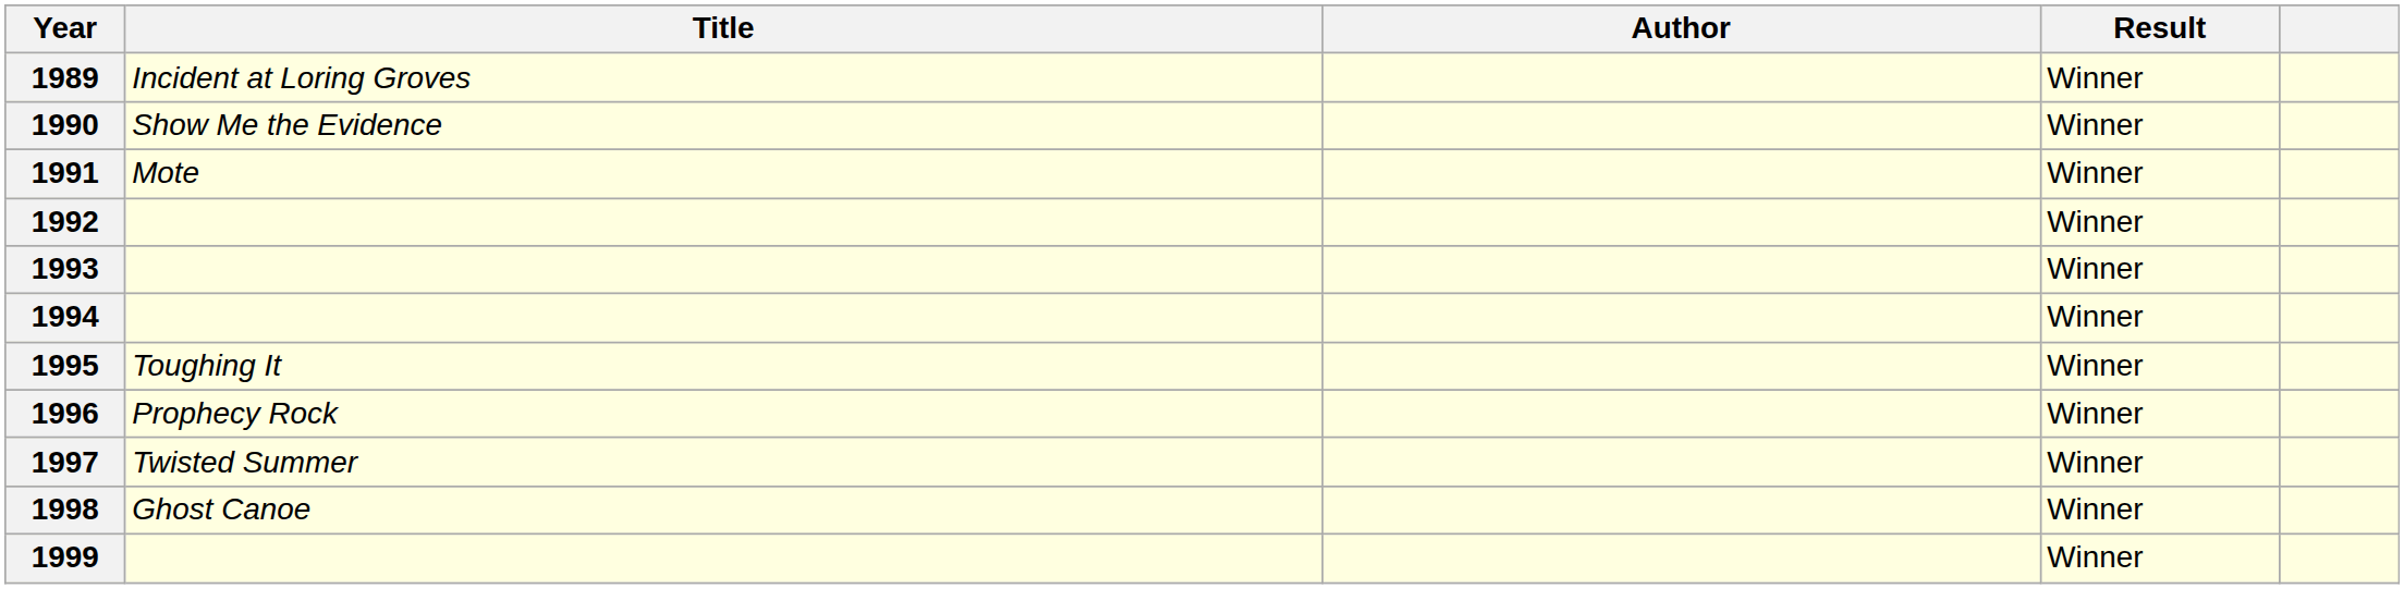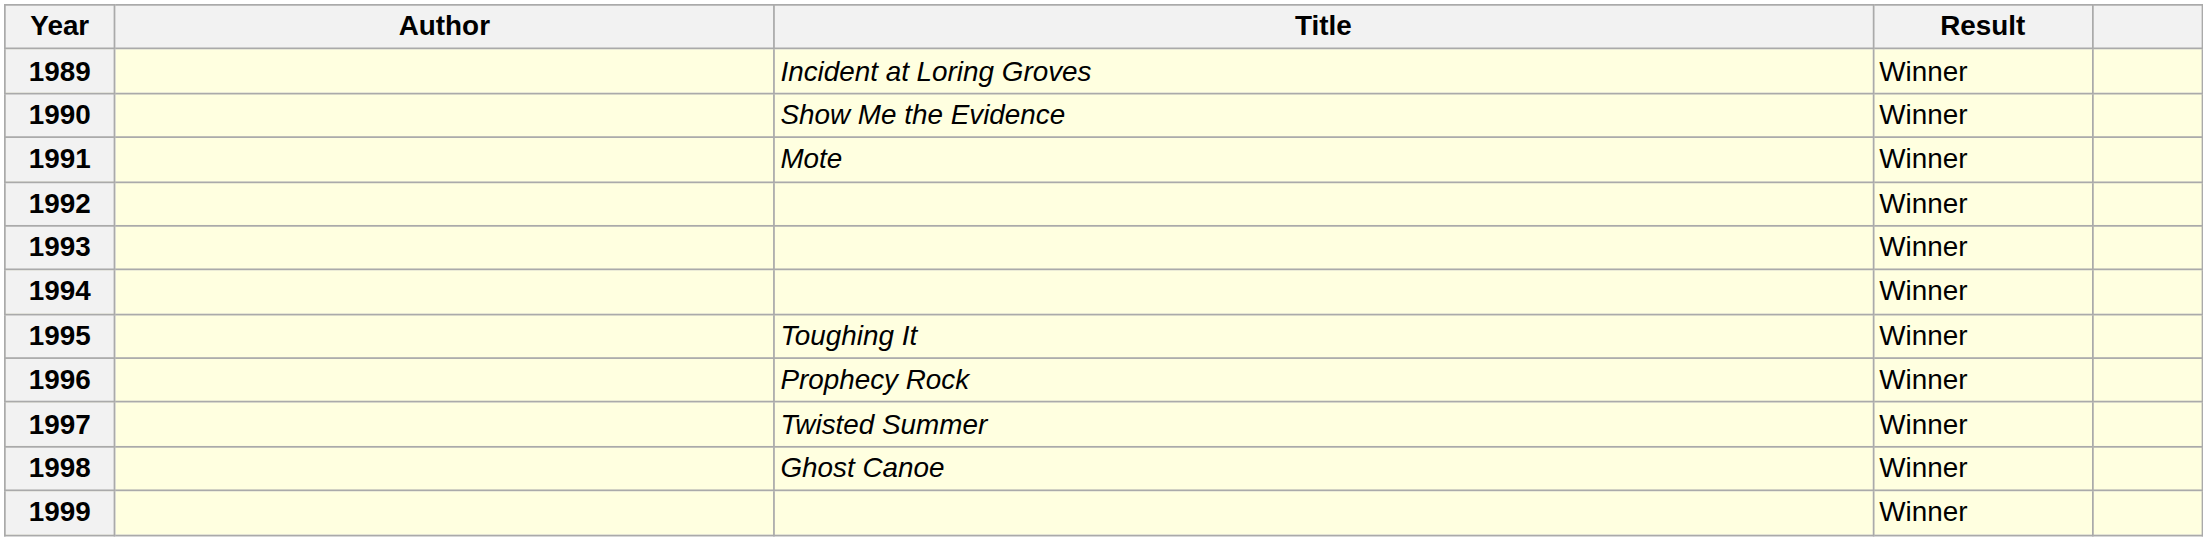columns swapped: Author <-> Title
